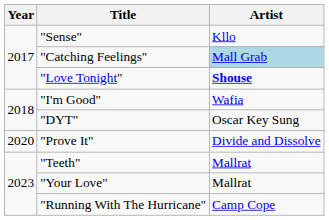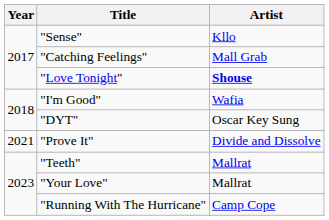"Catching Feelings" | Artist: lightblue background -> no background
"Prove It" | Year: 2020 -> 2021
